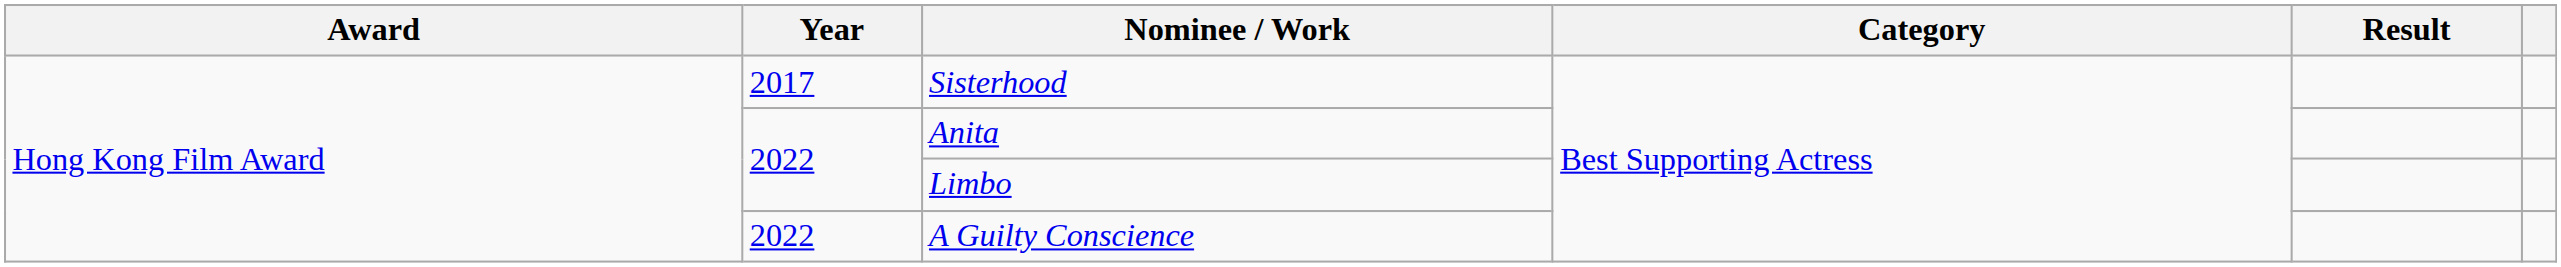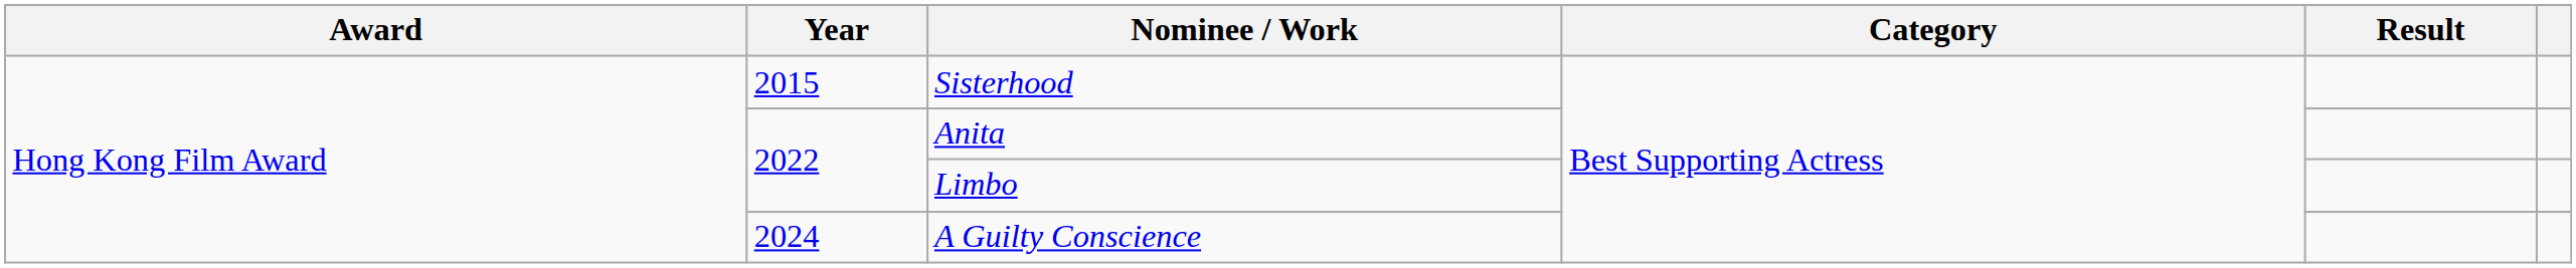Sisterhood | Year: 2017 -> 2015
A Guilty Conscience | Year: 2022 -> 2024
